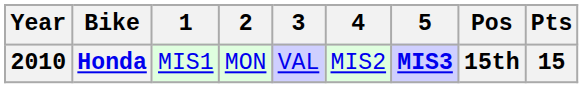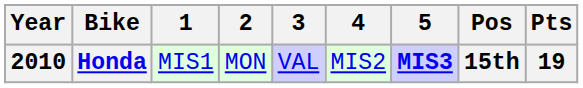Honda | Pts: 15 -> 19
